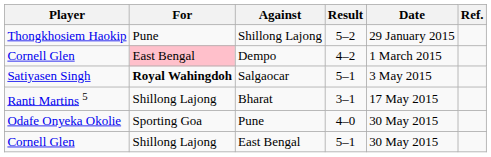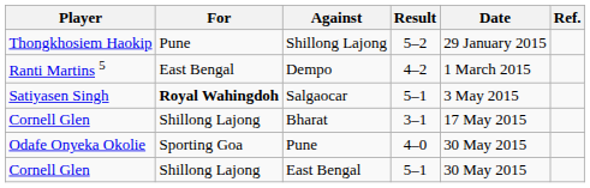Dempo | Player: Cornell Glen -> Ranti Martins 5
Dempo | For: pink background -> no background
Bharat | Player: Ranti Martins 5 -> Cornell Glen
